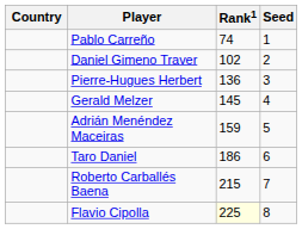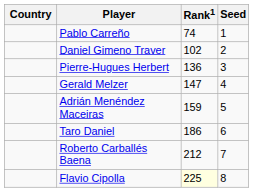Gerald Melzer | Rank1: 145 -> 147
Roberto Carballés Baena | Rank1: 215 -> 212
